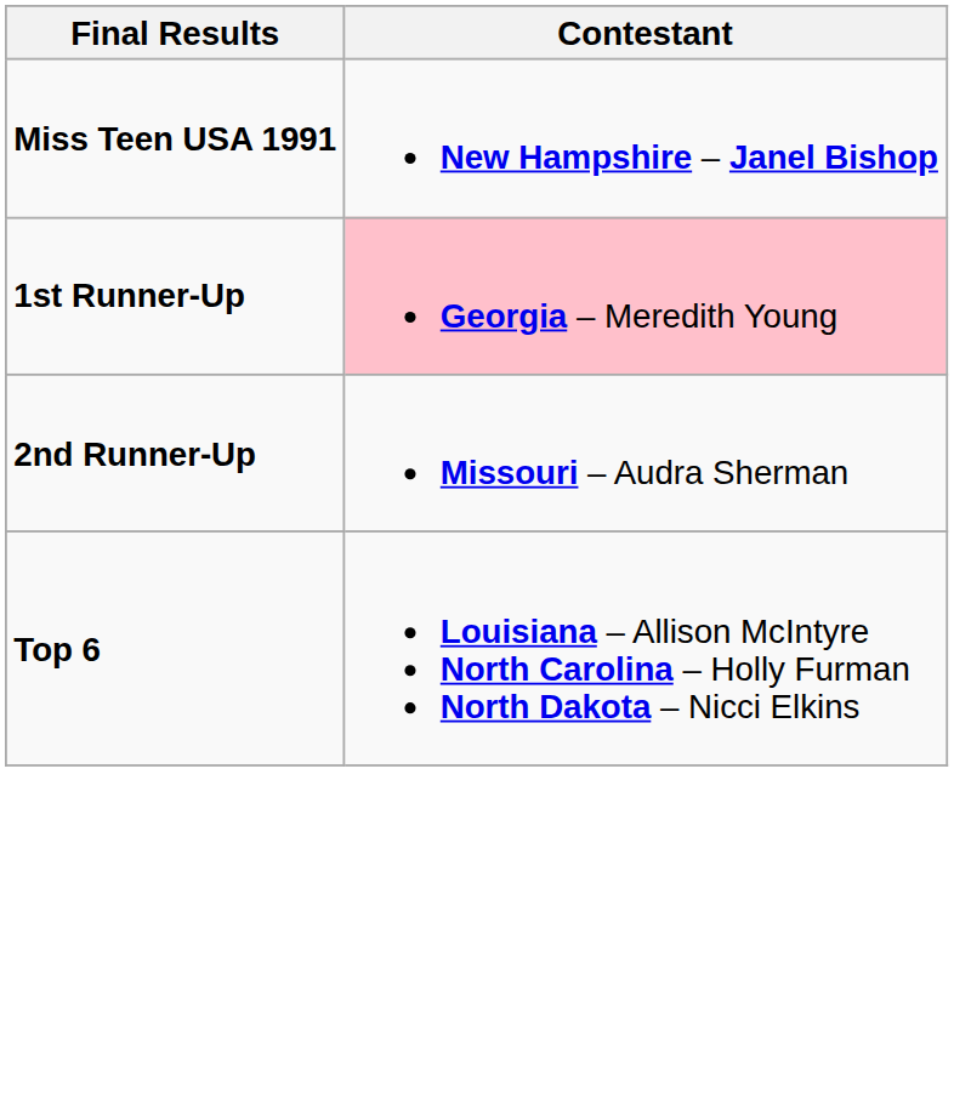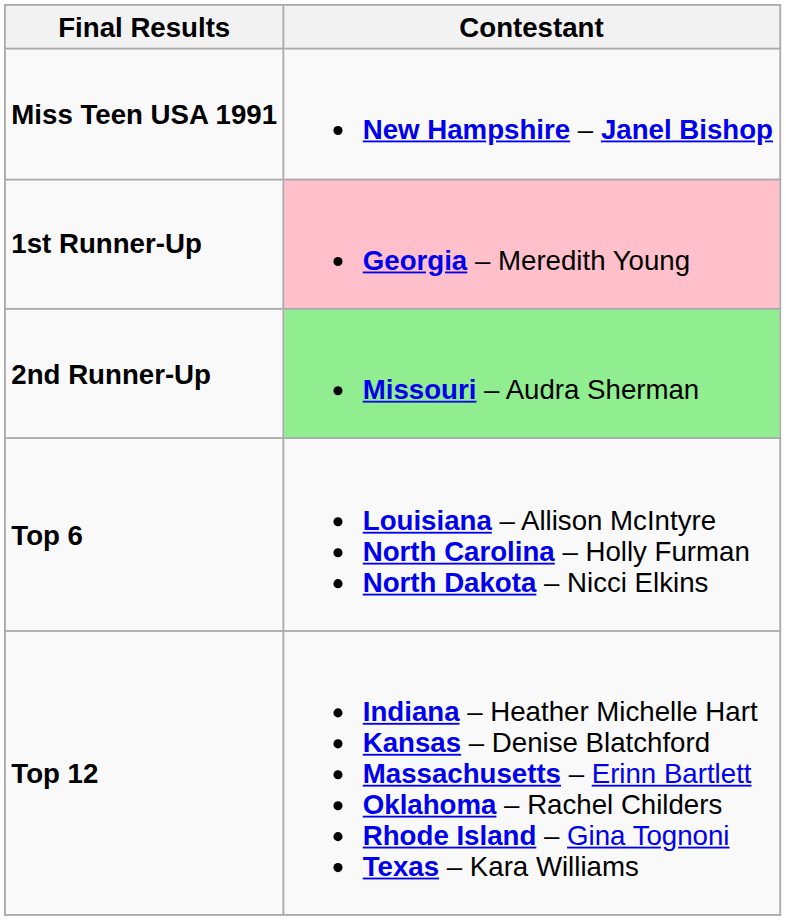2nd Runner-Up | Contestant: no background -> lightgreen background
+ row: Top 12 | Indiana – Heather Michelle Hart Kansas – Denise Blatchford Massachusetts – Erinn Bartlett Oklahoma – Rachel Childers Rhode Island – Gina Tognoni Texas – Kara Williams
